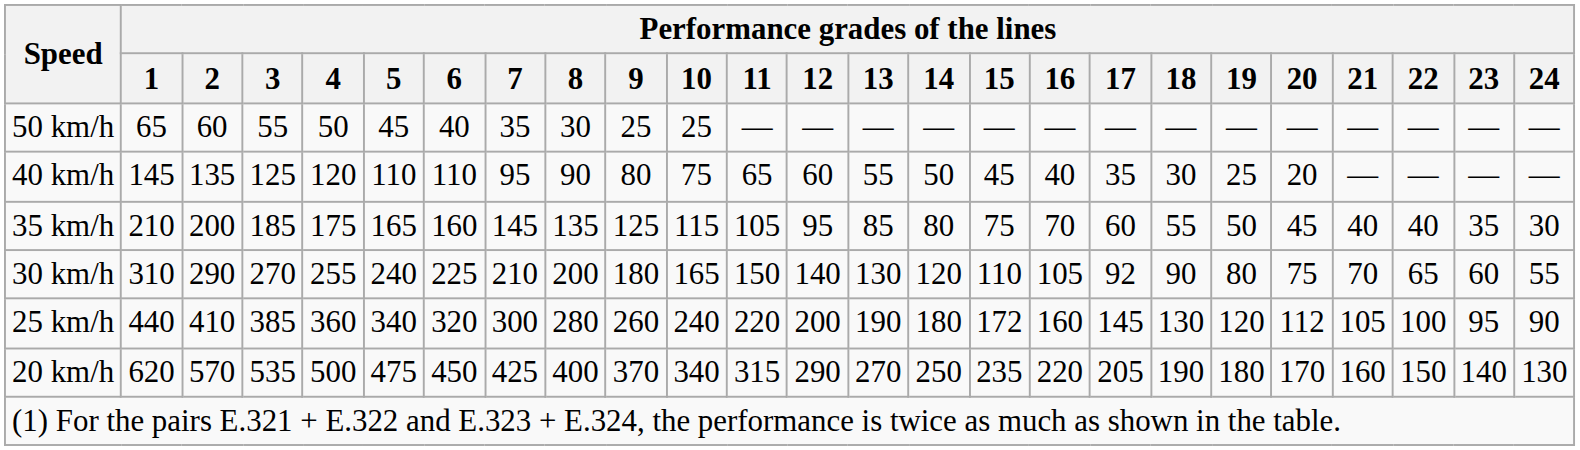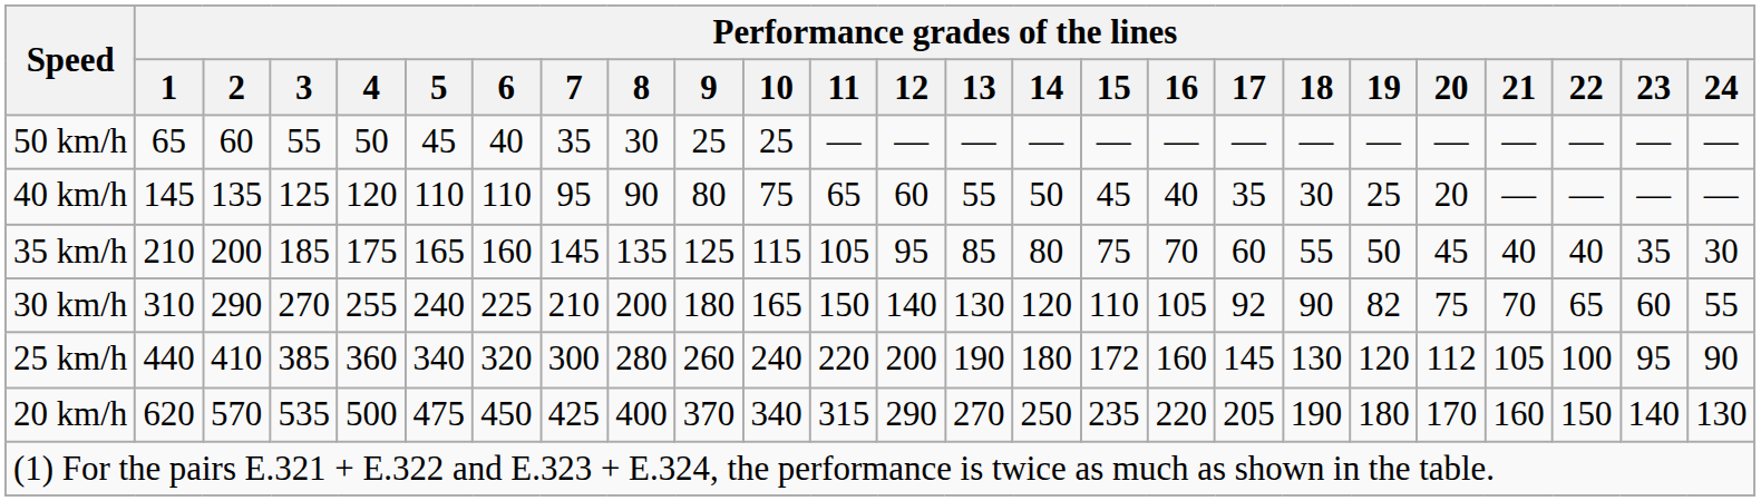30 km/h | Performance grades of the lines / 19: 80 -> 82
